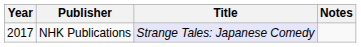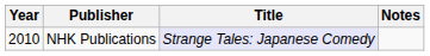NHK Publications | Year: 2017 -> 2010
